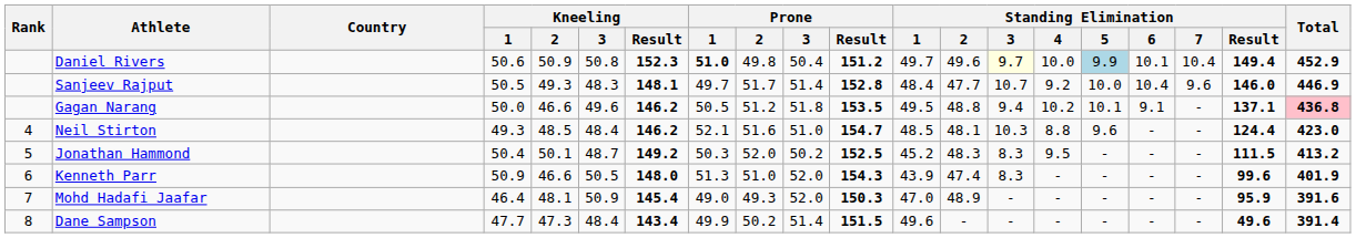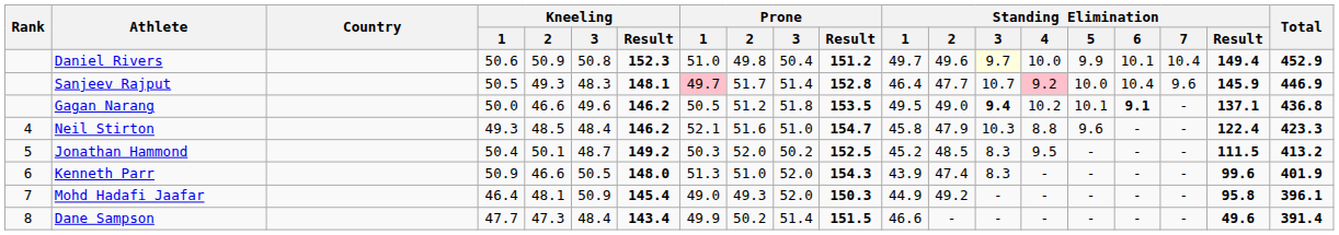Daniel Rivers | Prone / 1: bold -> normal
Daniel Rivers | Standing Elimination / 5: lightblue background -> no background
Sanjeev Rajput | Prone / 1: no background -> pink background
Sanjeev Rajput | Standing Elimination / 1: 48.4 -> 46.4
Sanjeev Rajput | Standing Elimination / 4: no background -> pink background
Sanjeev Rajput | Standing Elimination / Result: 146.0 -> 145.9
Gagan Narang | Standing Elimination / 2: 48.8 -> 49.0
Gagan Narang | Standing Elimination / 3: normal -> bold
Gagan Narang | Standing Elimination / 6: normal -> bold
Gagan Narang | Total: pink background -> no background
Neil Stirton | Standing Elimination / 1: 48.5 -> 45.8
Neil Stirton | Standing Elimination / 2: 48.1 -> 47.9
Neil Stirton | Standing Elimination / Result: 124.4 -> 122.4
Neil Stirton | Total: 423.0 -> 423.3
Jonathan Hammond | Standing Elimination / 2: 48.3 -> 48.5
Mohd Hadafi Jaafar | Standing Elimination / 1: 47.0 -> 44.9
Mohd Hadafi Jaafar | Standing Elimination / 2: 48.9 -> 49.2
Mohd Hadafi Jaafar | Standing Elimination / Result: 95.9 -> 95.8
Mohd Hadafi Jaafar | Total: 391.6 -> 396.1
Dane Sampson | Standing Elimination / 1: 49.6 -> 46.6
